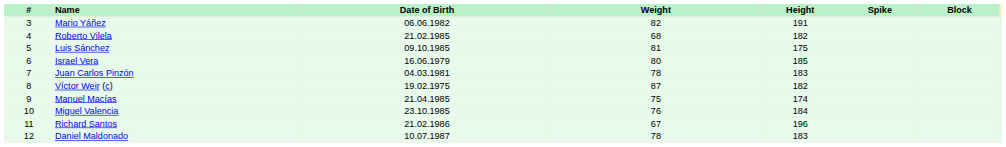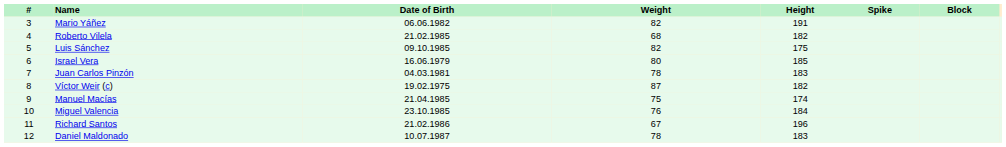Luis Sánchez | Weight: 81 -> 82
